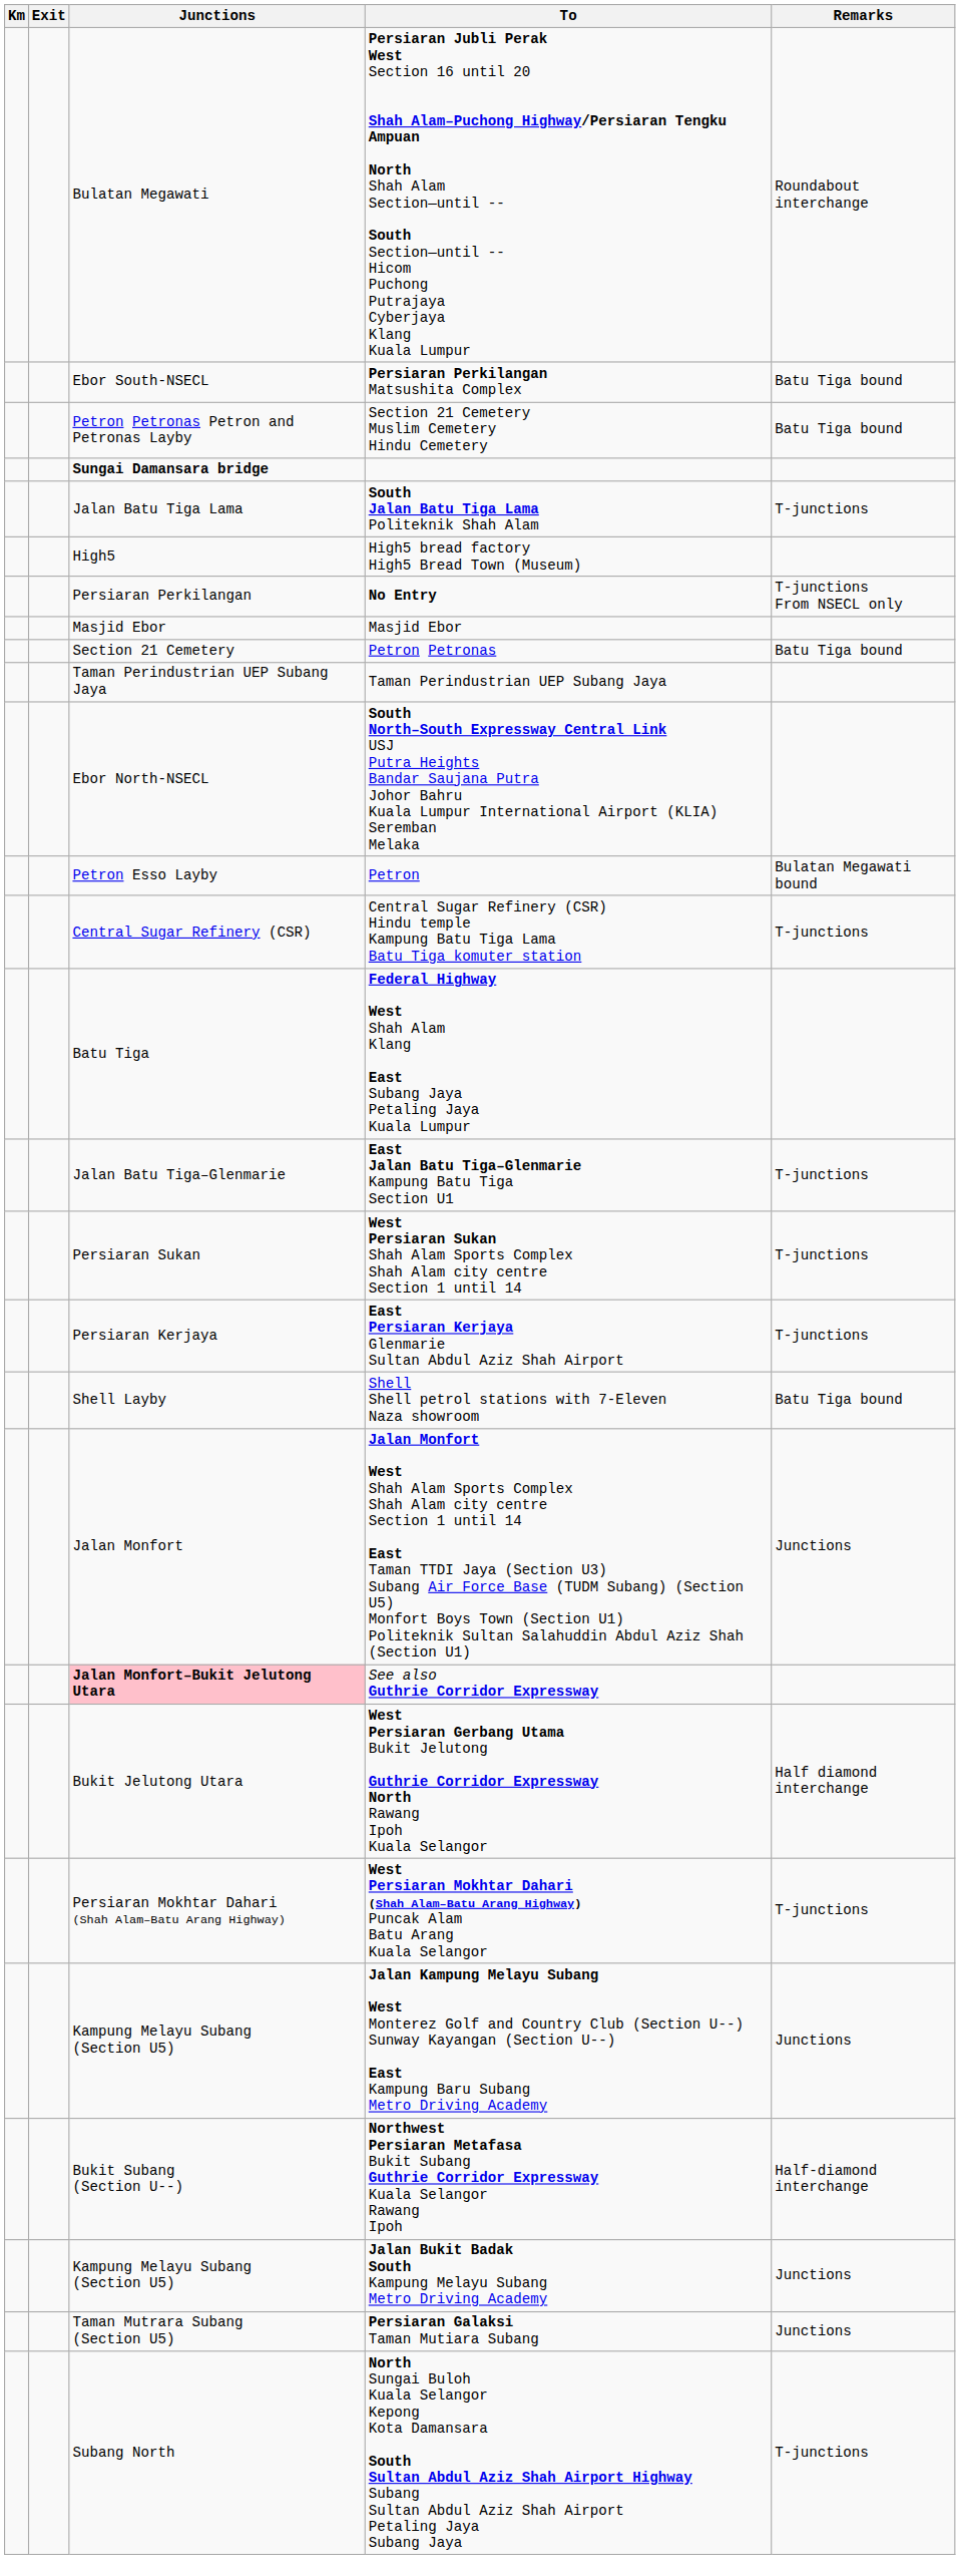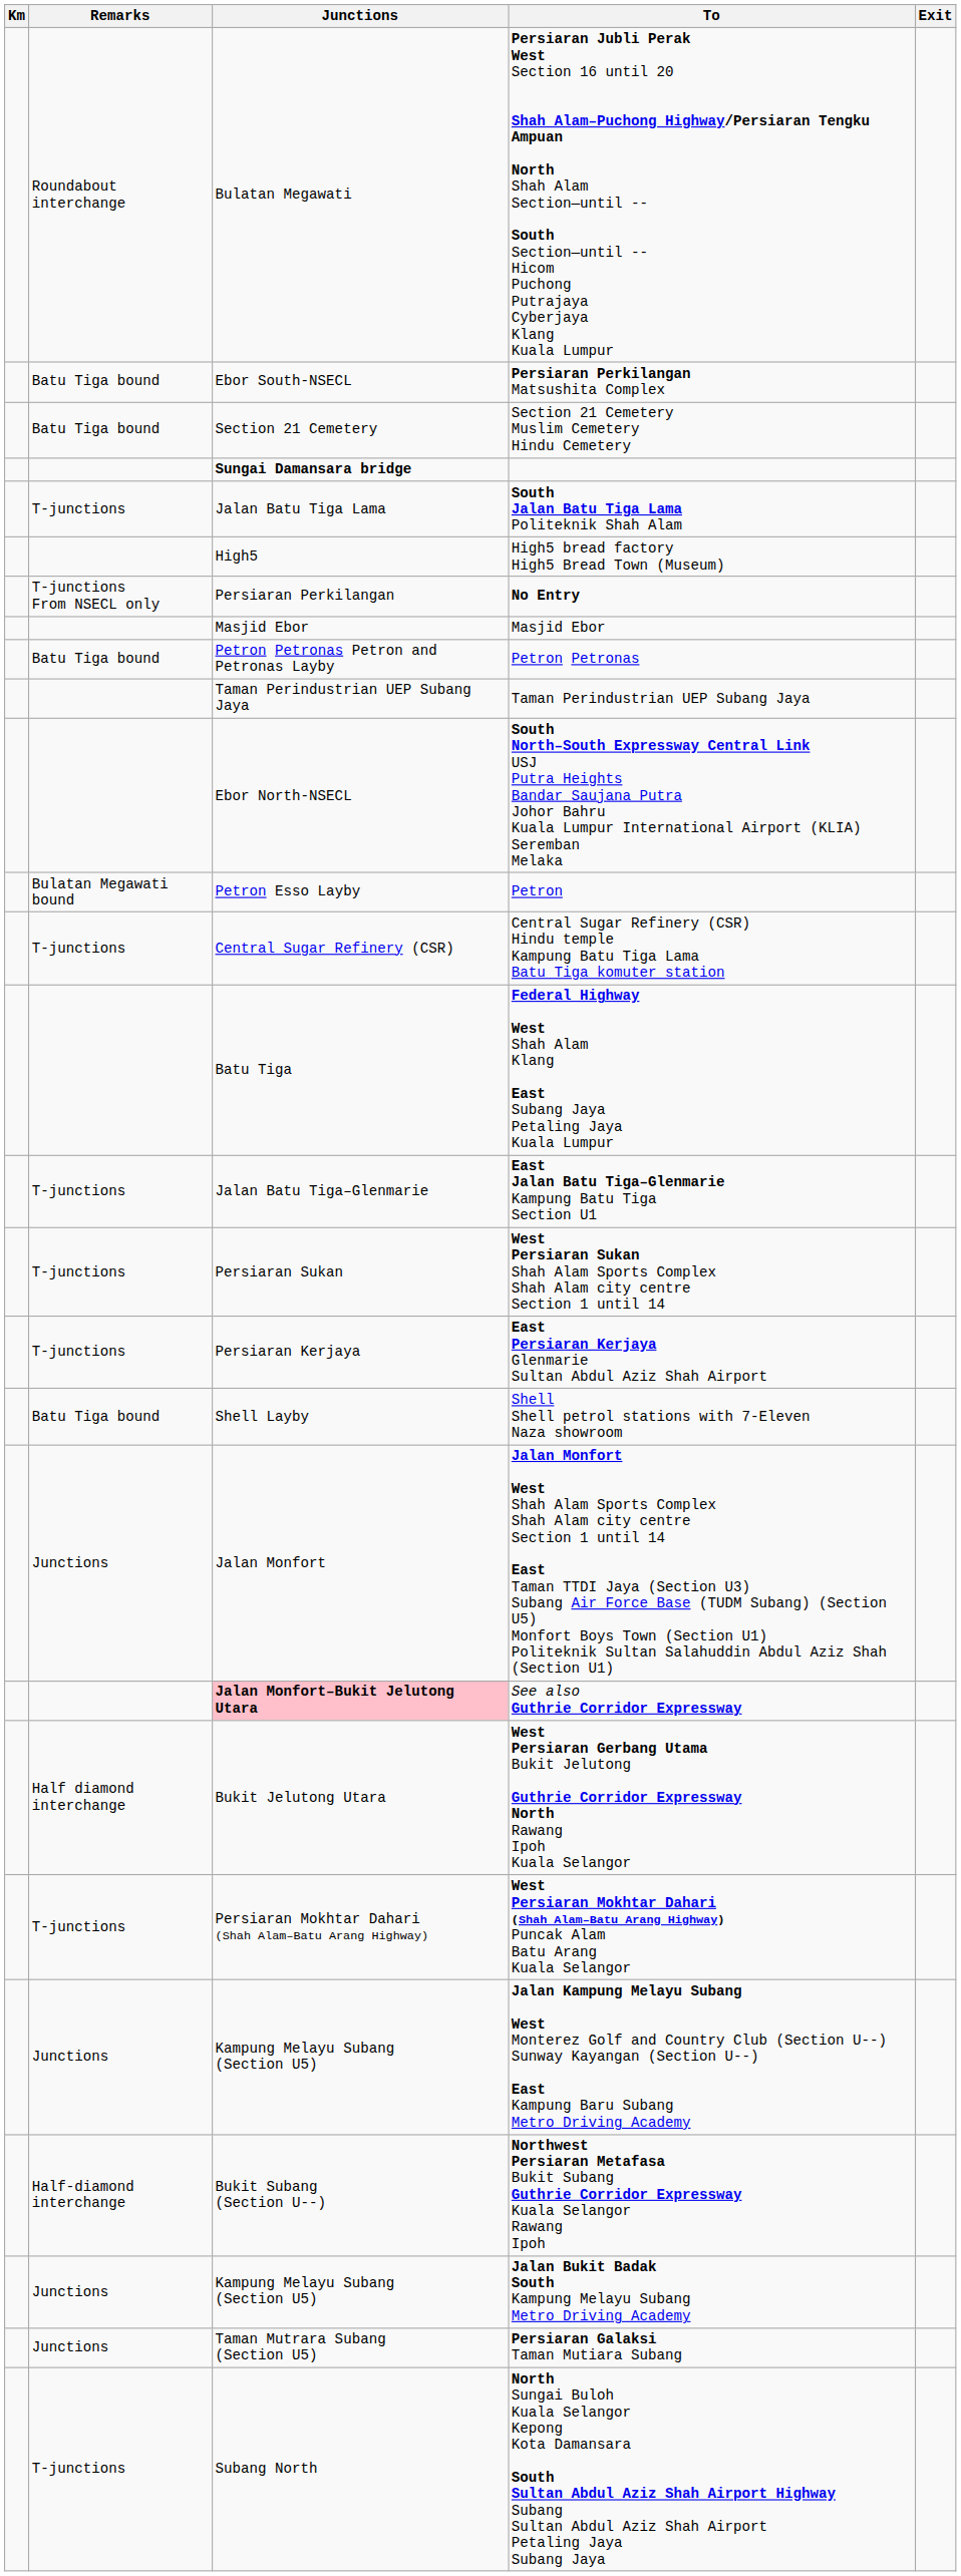columns swapped: Exit <-> Remarks
Section 21 Cemetery Muslim Cemetery Hindu Cemetery | Junctions: Petron Petronas Petron and Petronas Layby -> Section 21 Cemetery
Petron Petronas | Junctions: Section 21 Cemetery -> Petron Petronas Petron and Petronas Layby
